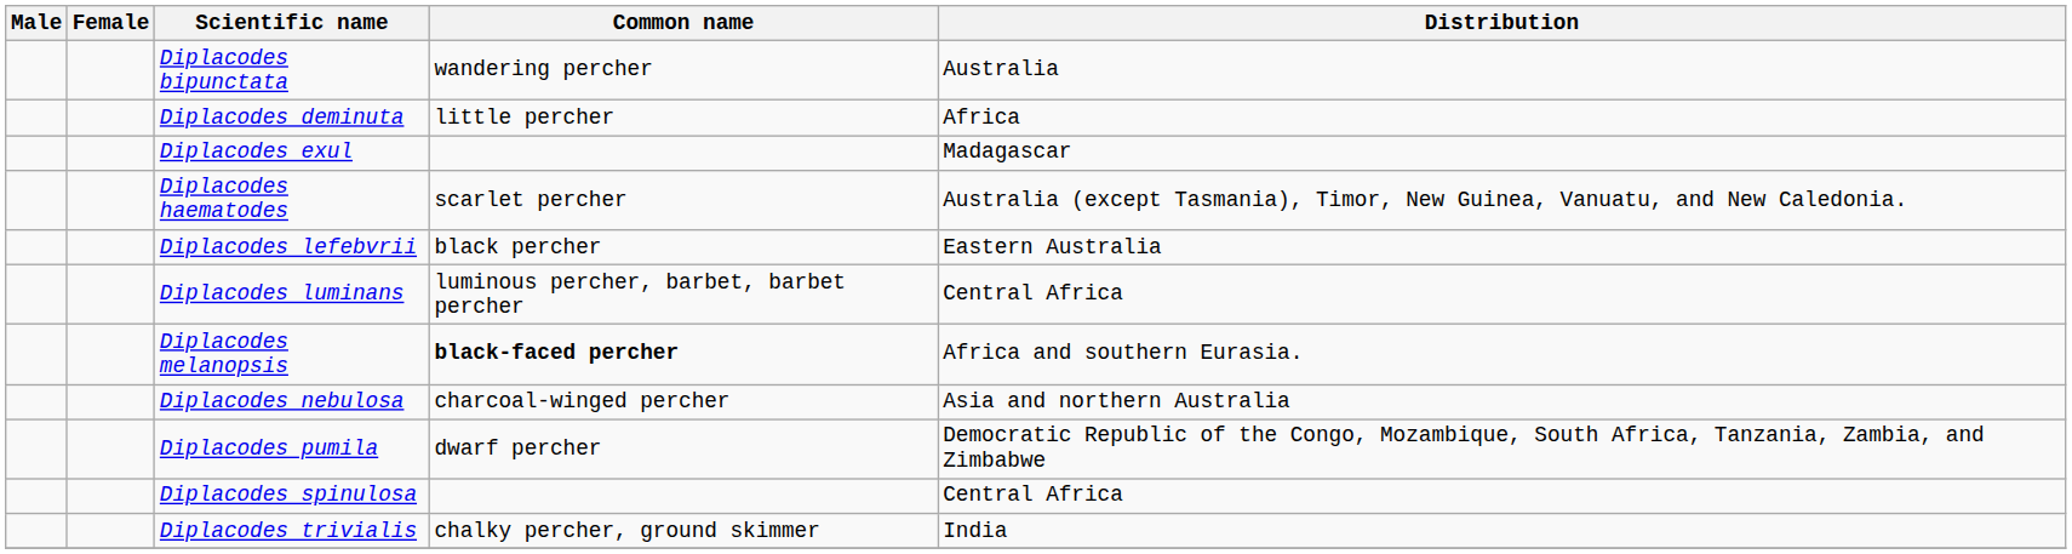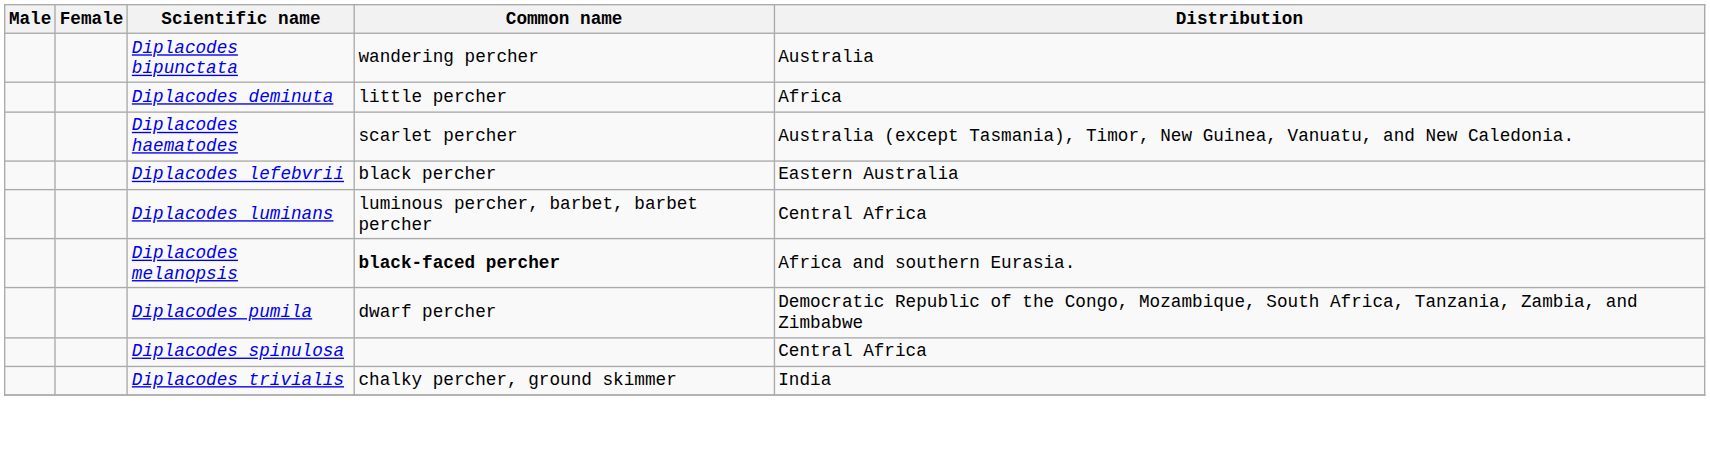- row: Diplacodes exul | Madagascar
- row: Diplacodes nebulosa | charcoal-winged percher | Asia and northern Australia
